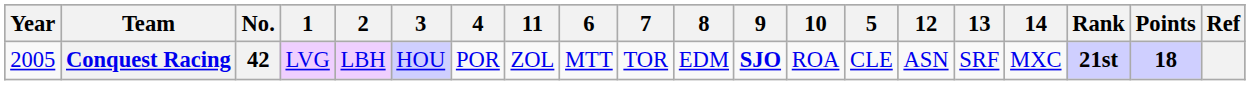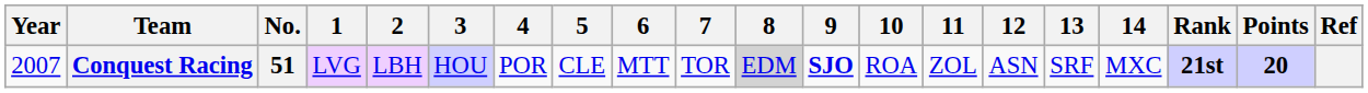columns swapped: 5 <-> 11
Conquest Racing | Year: 2005 -> 2007
Conquest Racing | No.: 42 -> 51
Conquest Racing | 8: no background -> lightgrey background
Conquest Racing | Points: 18 -> 20
